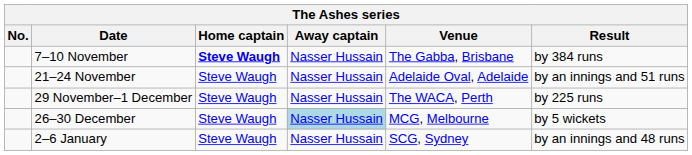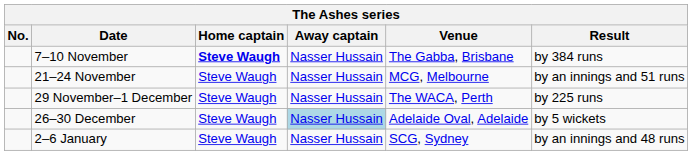21–24 November | Venue: Adelaide Oval, Adelaide -> MCG, Melbourne
26–30 December | Venue: MCG, Melbourne -> Adelaide Oval, Adelaide
